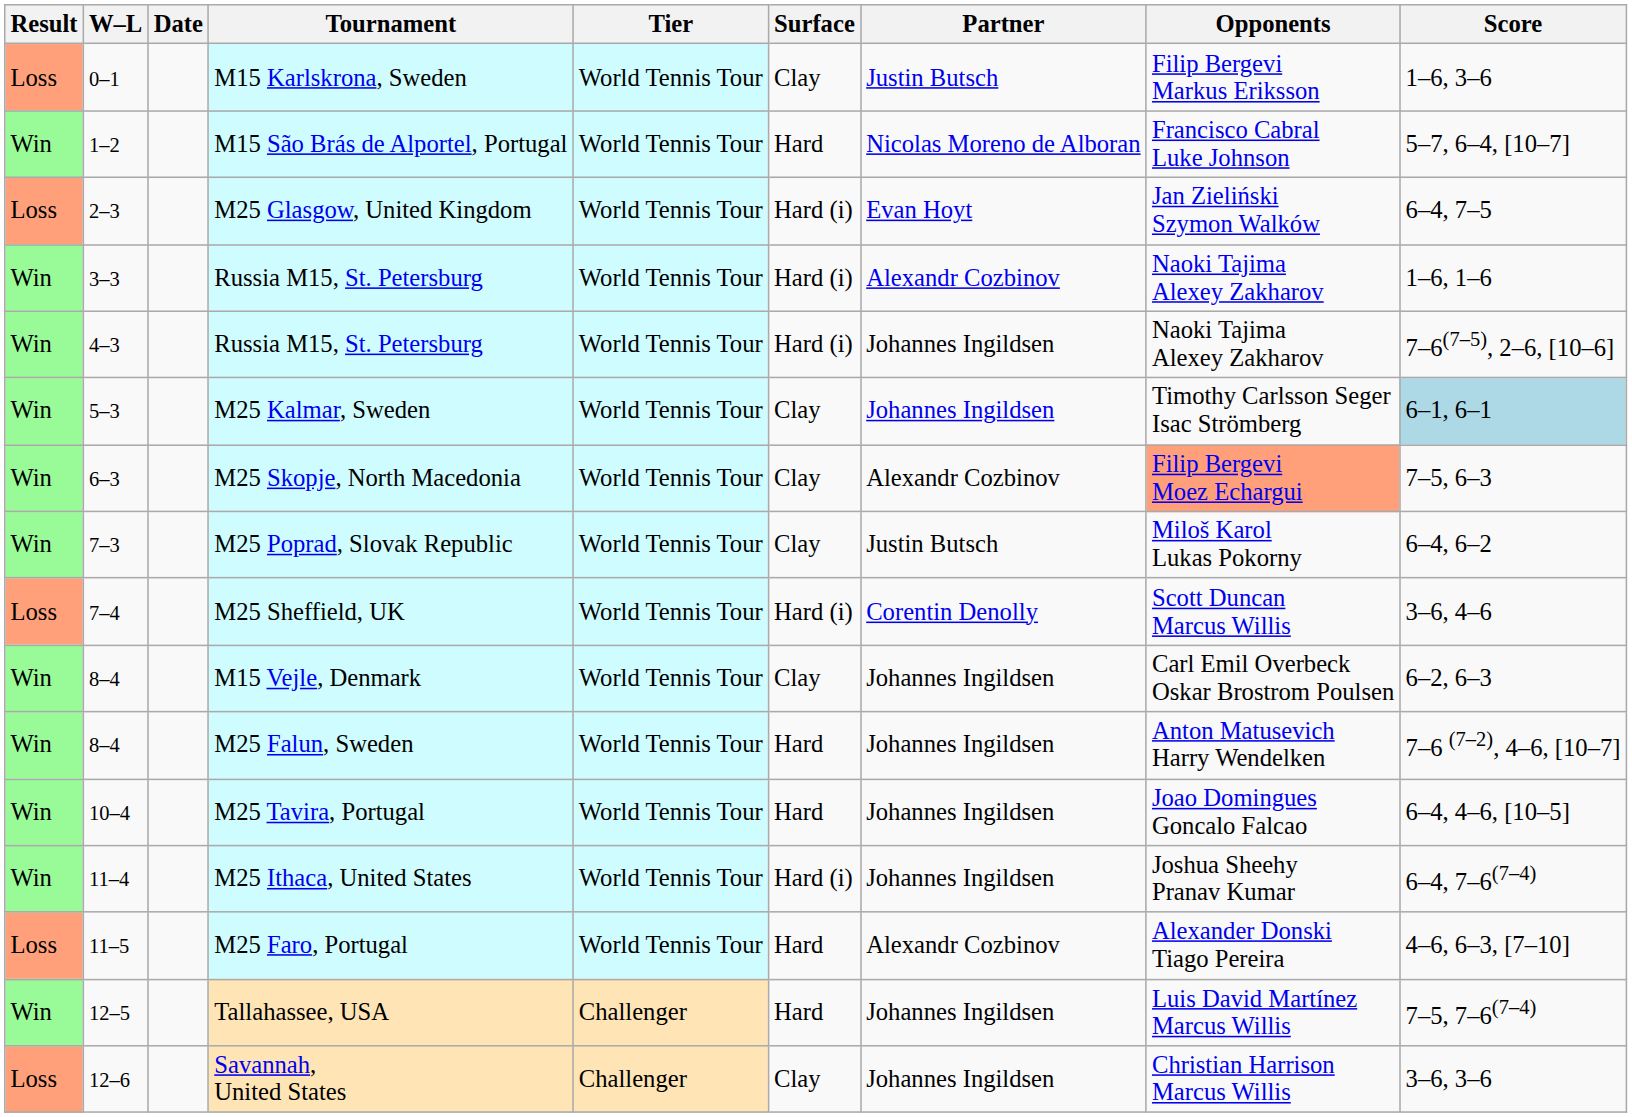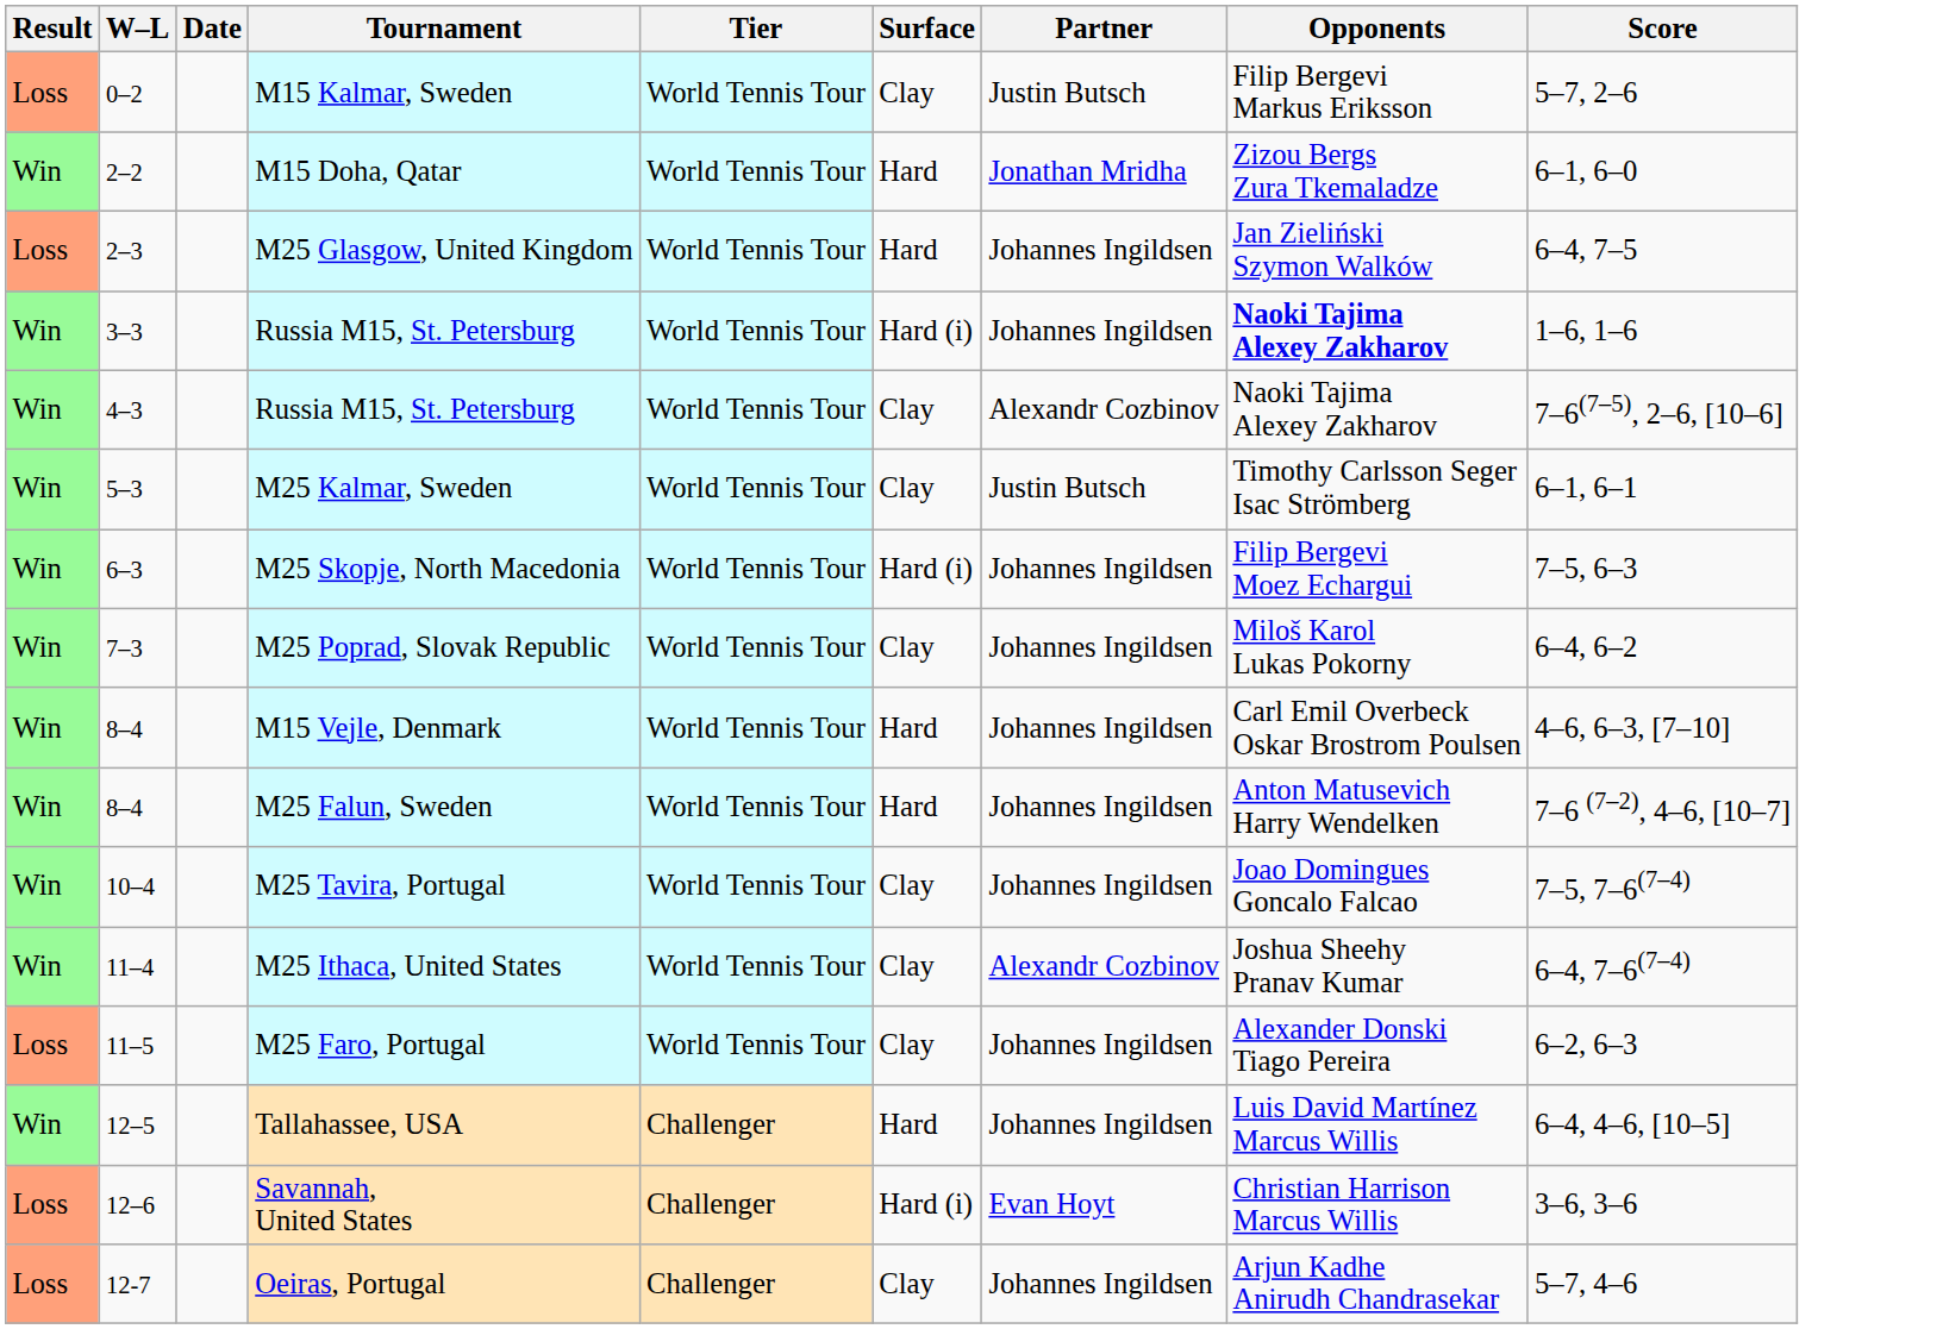- row: Loss | 0–1 | M15 Karlskrona, Sweden | World Tennis Tour | Clay | Justin Butsch | Filip Bergevi Markus Eriksson | 1–6, 3–6
+ row: Loss | 0–2 | M15 Kalmar, Sweden | World Tennis Tour | Clay | Justin Butsch | Filip Bergevi Markus Eriksson | 5–7, 2–6
- row: Win | 1–2 | M15 São Brás de Alportel, Portugal | World Tennis Tour | Hard | Nicolas Moreno de Alboran | Francisco Cabral Luke Johnson | 5–7, 6–4, [10–7]
+ row: Win | 2–2 | M15 Doha, Qatar | World Tennis Tour | Hard | Jonathan Mridha | Zizou Bergs Zura Tkemaladze | 6–1, 6–0
M25 Glasgow, United Kingdom | Surface: Hard (i) -> Hard
M25 Glasgow, United Kingdom | Partner: Evan Hoyt -> Johannes Ingildsen
3–3 / Russia M15, St. Petersburg | Partner: Alexandr Cozbinov -> Johannes Ingildsen
3–3 / Russia M15, St. Petersburg | Opponents: normal -> bold
4–3 / Russia M15, St. Petersburg | Surface: Hard (i) -> Clay
4–3 / Russia M15, St. Petersburg | Partner: Johannes Ingildsen -> Alexandr Cozbinov
M25 Kalmar, Sweden | Partner: Johannes Ingildsen -> Justin Butsch
M25 Kalmar, Sweden | Score: lightblue background -> no background
M25 Skopje, North Macedonia | Surface: Clay -> Hard (i)
M25 Skopje, North Macedonia | Partner: Alexandr Cozbinov -> Johannes Ingildsen
M25 Skopje, North Macedonia | Opponents: lightsalmon background -> no background
M25 Poprad, Slovak Republic | Partner: Justin Butsch -> Johannes Ingildsen
- row: Loss | 7–4 | M25 Sheffield, UK | World Tennis Tour | Hard (i) | Corentin Denolly | Scott Duncan Marcus Willis | 3–6, 4–6
M15 Vejle, Denmark | Surface: Clay -> Hard
M15 Vejle, Denmark | Score: 6–2, 6–3 -> 4–6, 6–3, [7–10]
M25 Tavira, Portugal | Surface: Hard -> Clay
M25 Tavira, Portugal | Score: 6–4, 4–6, [10–5] -> 7–5, 7–6(7–4)
M25 Ithaca, United States | Surface: Hard (i) -> Clay
M25 Ithaca, United States | Partner: Johannes Ingildsen -> Alexandr Cozbinov
M25 Faro, Portugal | Surface: Hard -> Clay
M25 Faro, Portugal | Partner: Alexandr Cozbinov -> Johannes Ingildsen
M25 Faro, Portugal | Score: 4–6, 6–3, [7–10] -> 6–2, 6–3
Tallahassee, USA | Score: 7–5, 7–6(7–4) -> 6–4, 4–6, [10–5]
Savannah, United States | Surface: Clay -> Hard (i)
Savannah, United States | Partner: Johannes Ingildsen -> Evan Hoyt
+ row: Loss | 12-7 | Oeiras, Portugal | Challenger | Clay | Johannes Ingildsen | Arjun Kadhe Anirudh Chandrasekar | 5–7, 4–6
